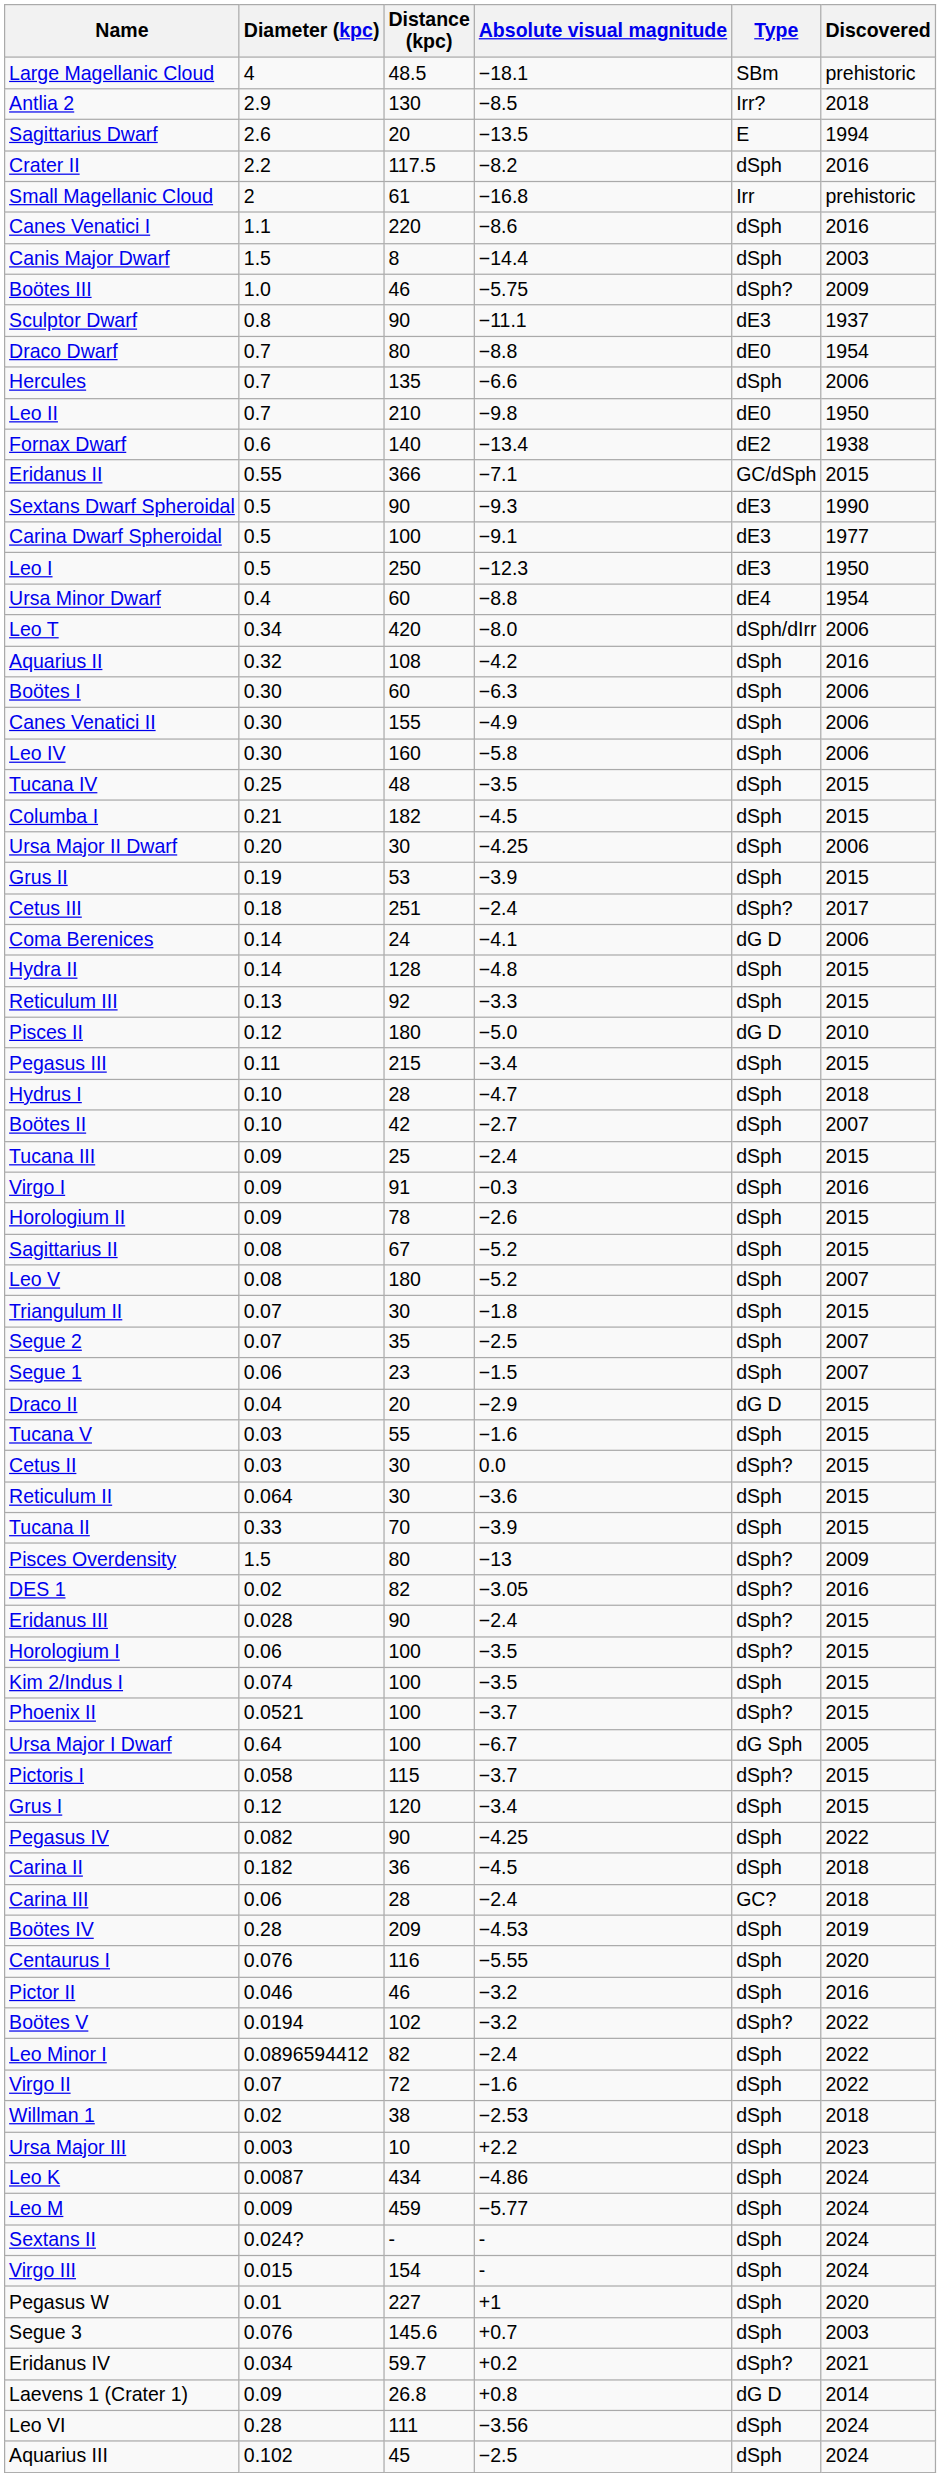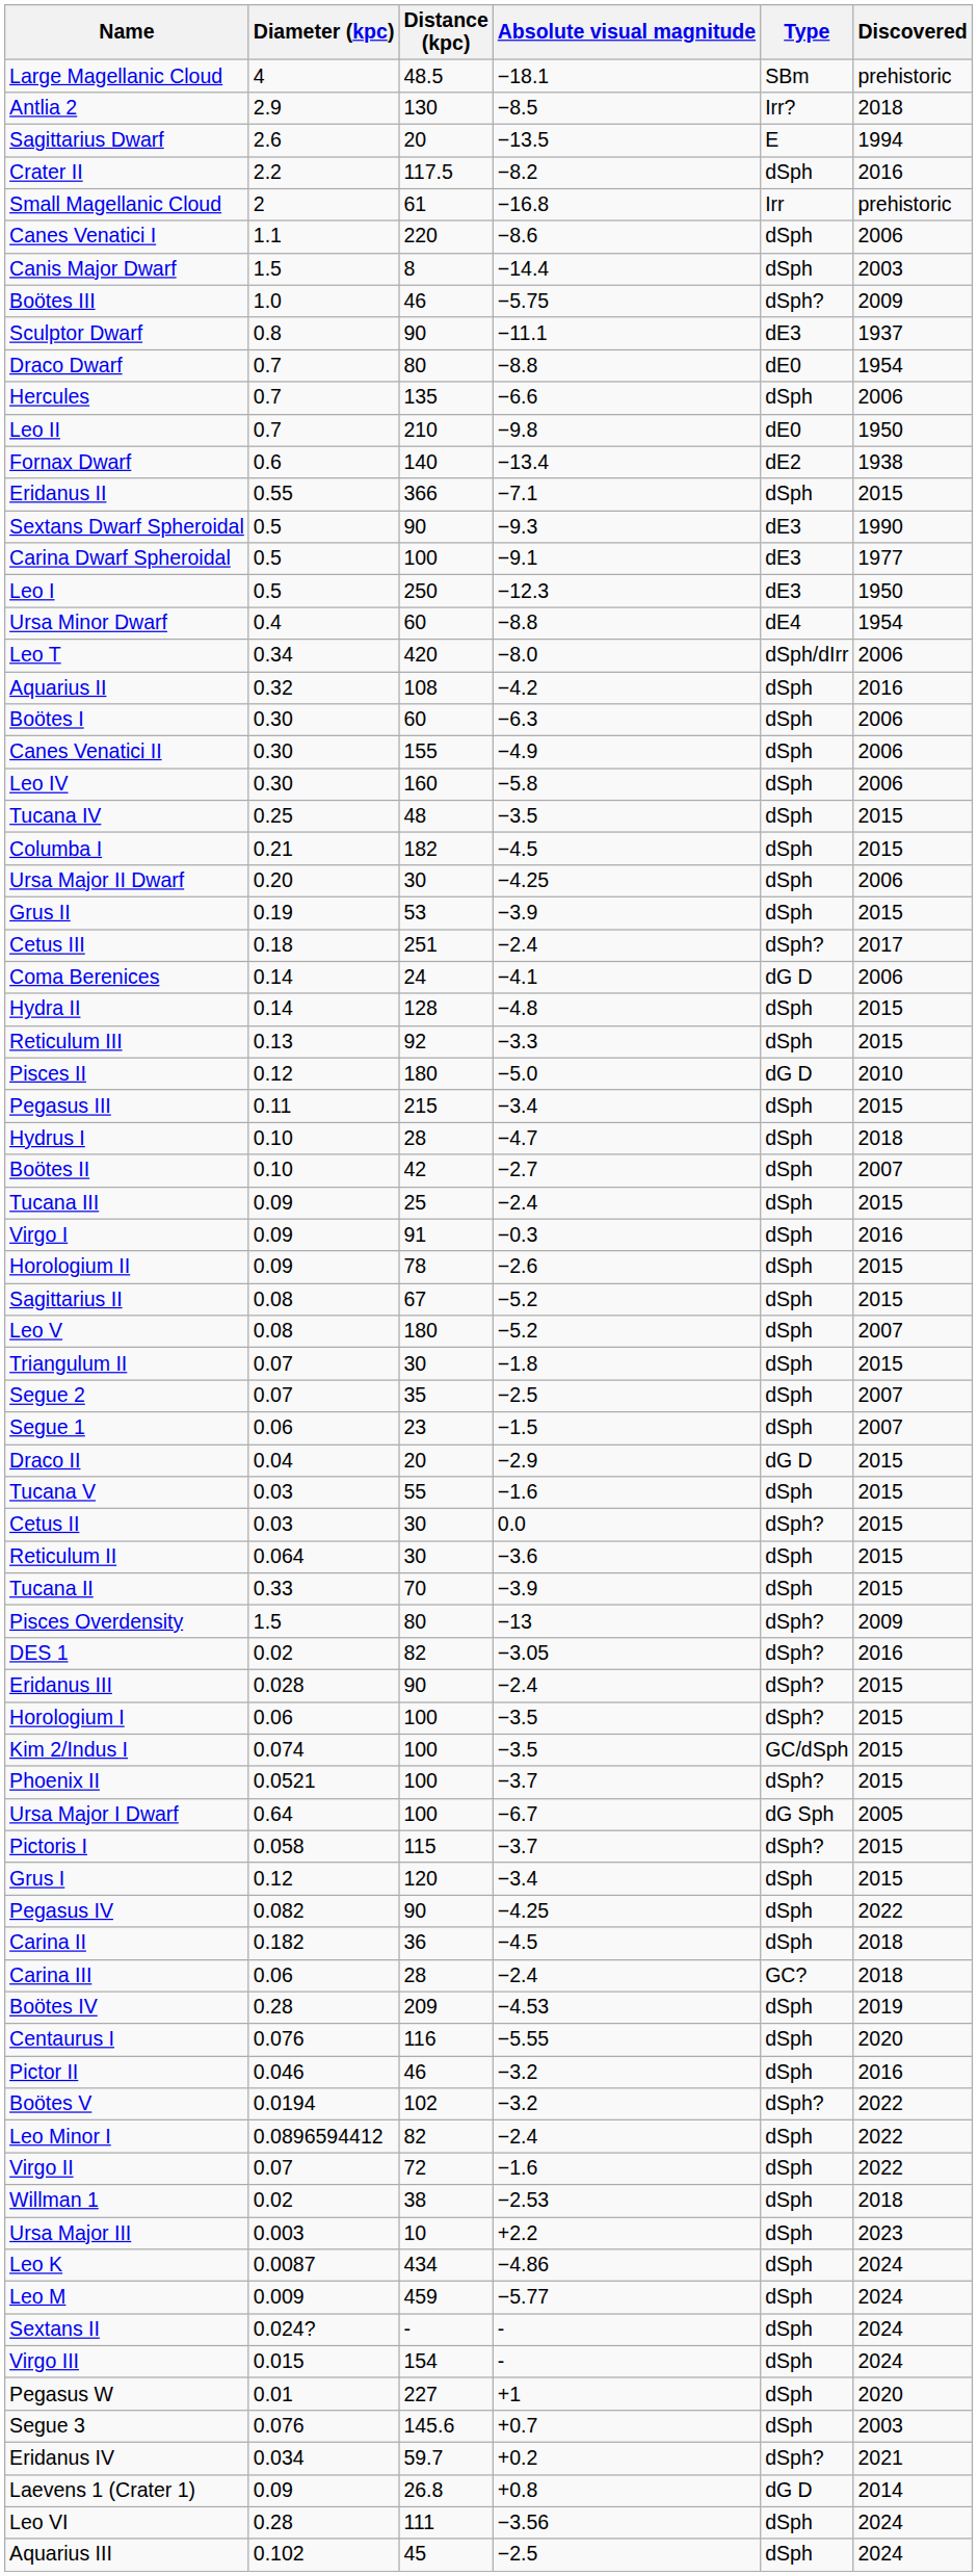Canes Venatici I | Discovered: 2016 -> 2006
Eridanus II | Type: GC/dSph -> dSph
Kim 2/Indus I | Type: dSph -> GC/dSph
